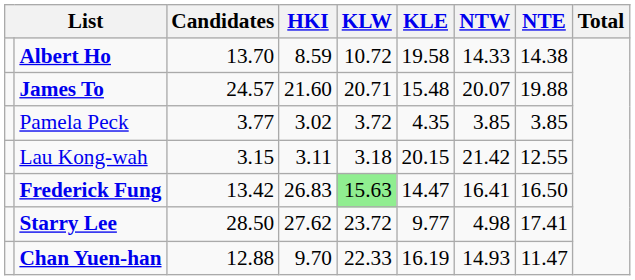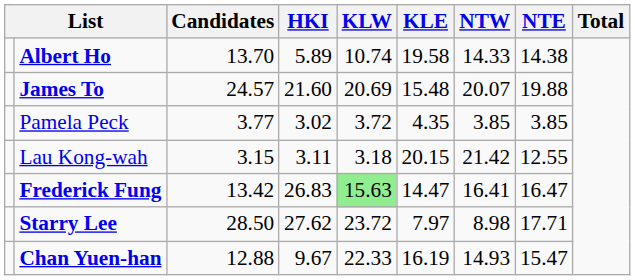Albert Ho | HKI: 8.59 -> 5.89
Albert Ho | KLW: 10.72 -> 10.74
James To | KLW: 20.71 -> 20.69
Frederick Fung | NTE: 16.50 -> 16.47
Starry Lee | KLE: 9.77 -> 7.97
Starry Lee | NTW: 4.98 -> 8.98
Starry Lee | NTE: 17.41 -> 17.71
Chan Yuen-han | HKI: 9.70 -> 9.67
Chan Yuen-han | NTE: 11.47 -> 15.47
